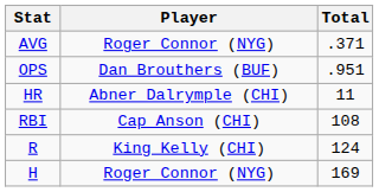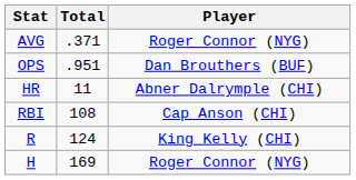columns swapped: Player <-> Total
